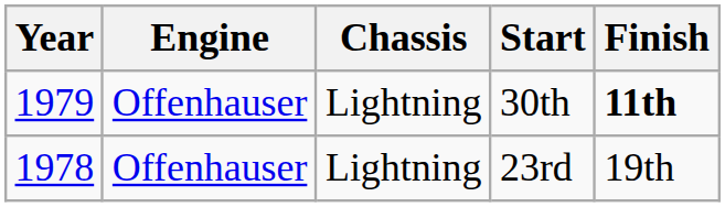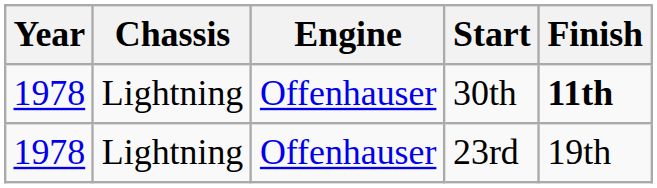columns swapped: Chassis <-> Engine
30th | Year: 1979 -> 1978
